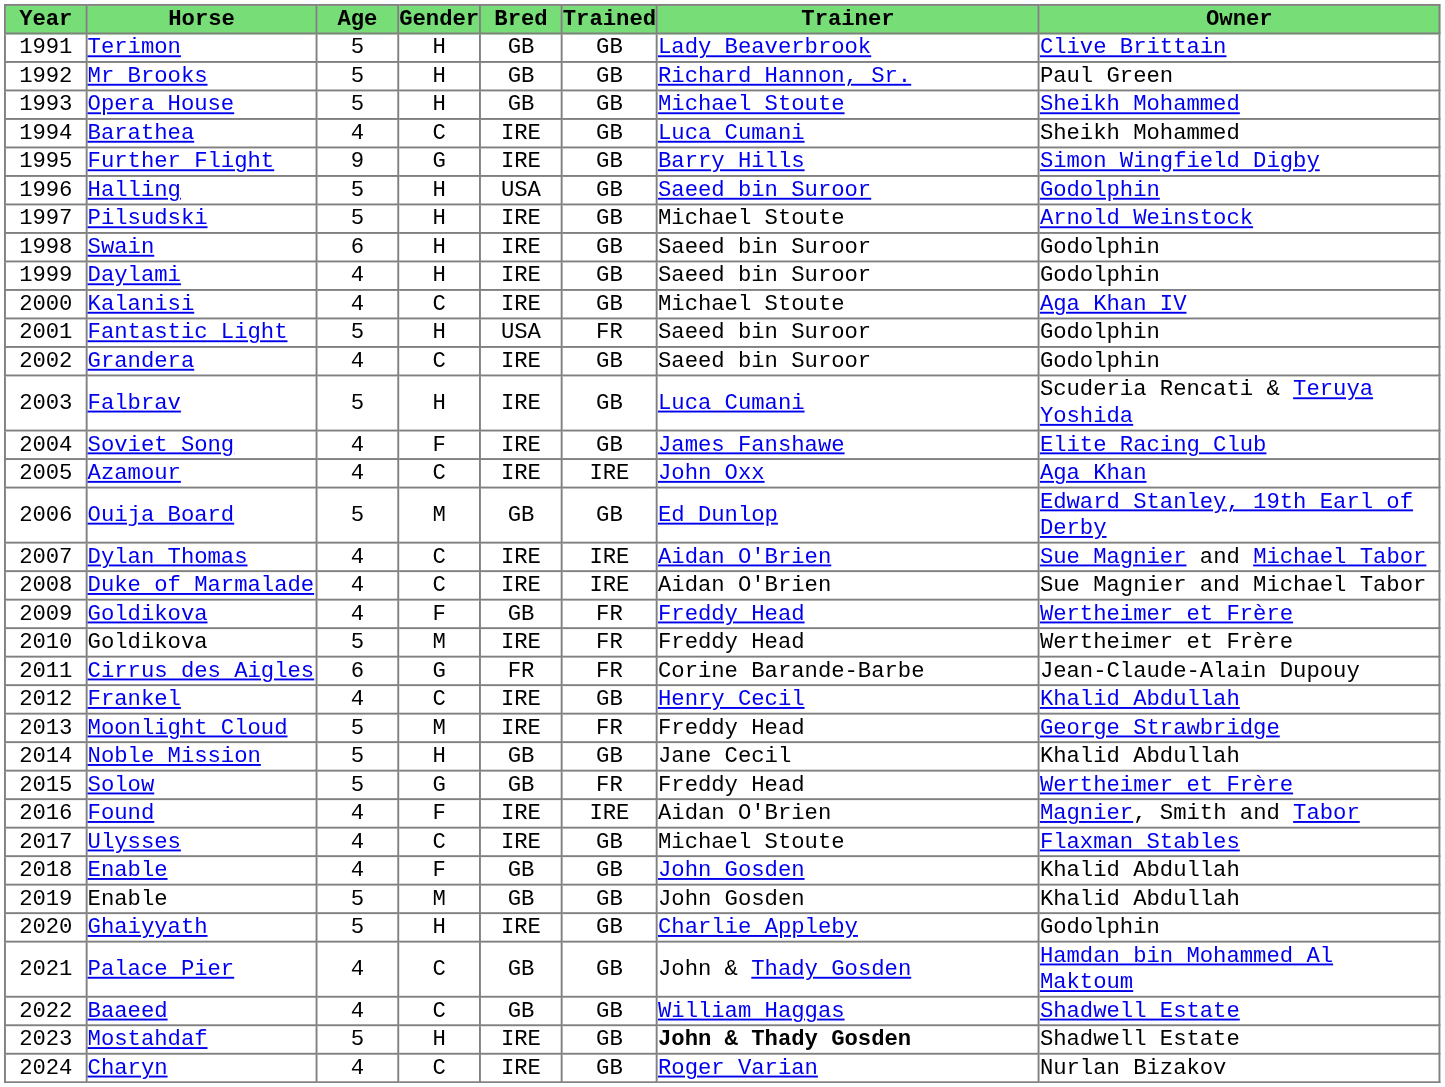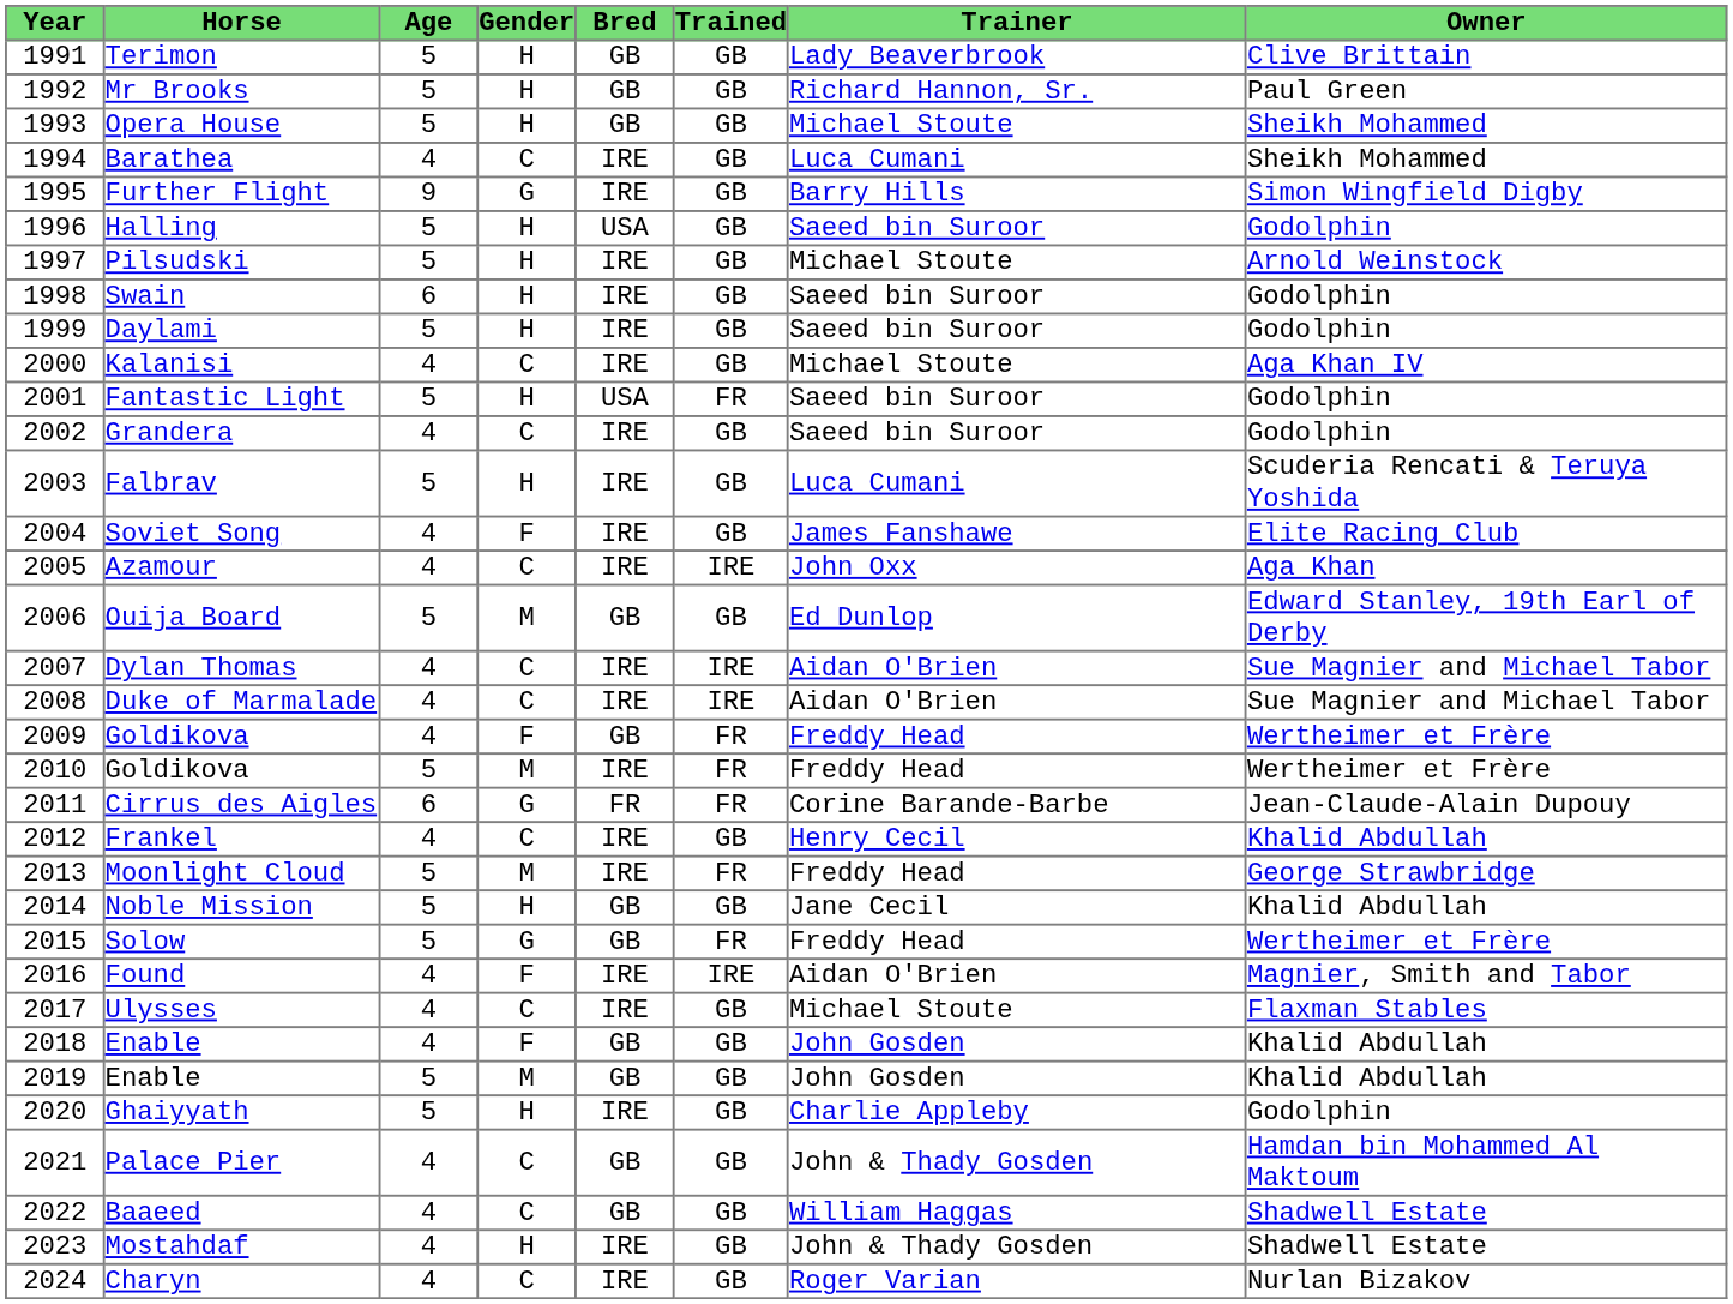Daylami | Age: 4 -> 5
Mostahdaf | Age: 5 -> 4
Mostahdaf | Trainer: bold -> normal
